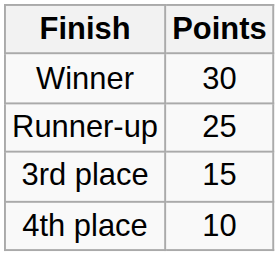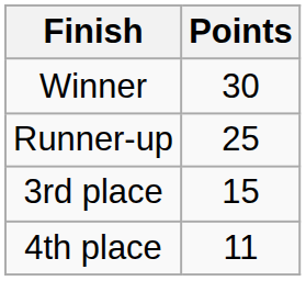4th place | Points: 10 -> 11
